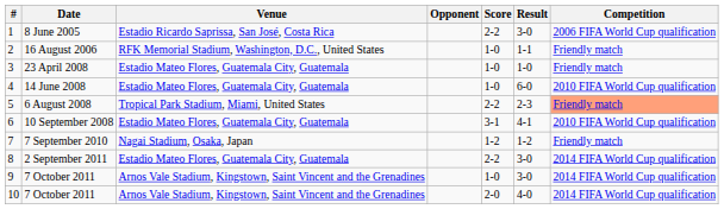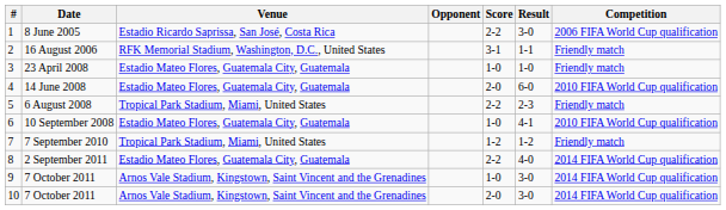16 August 2006 | Score: 1-0 -> 3-1
14 June 2008 | Score: 1-0 -> 2-0
6 August 2008 | Competition: lightsalmon background -> no background
10 September 2008 | Score: 3-1 -> 1-0
7 September 2010 | Venue: Nagai Stadium, Osaka, Japan -> Tropical Park Stadium, Miami, United States
2 September 2011 | Result: 3-0 -> 4-0
10 / 7 October 2011 | Result: 4-0 -> 3-0
